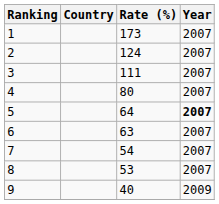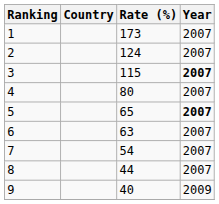3 | Rate (%): 111 -> 115
3 | Year: normal -> bold
5 | Rate (%): 64 -> 65
8 | Rate (%): 53 -> 44
